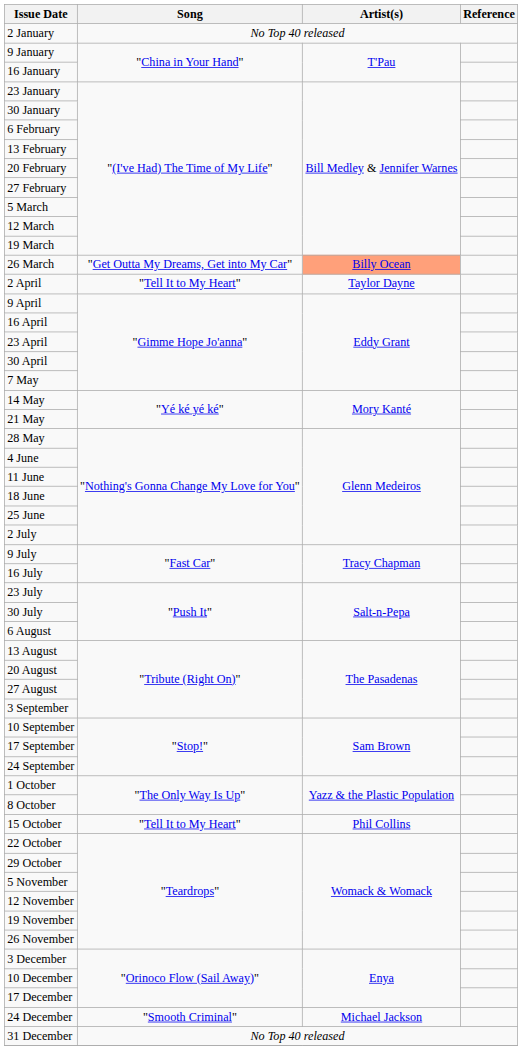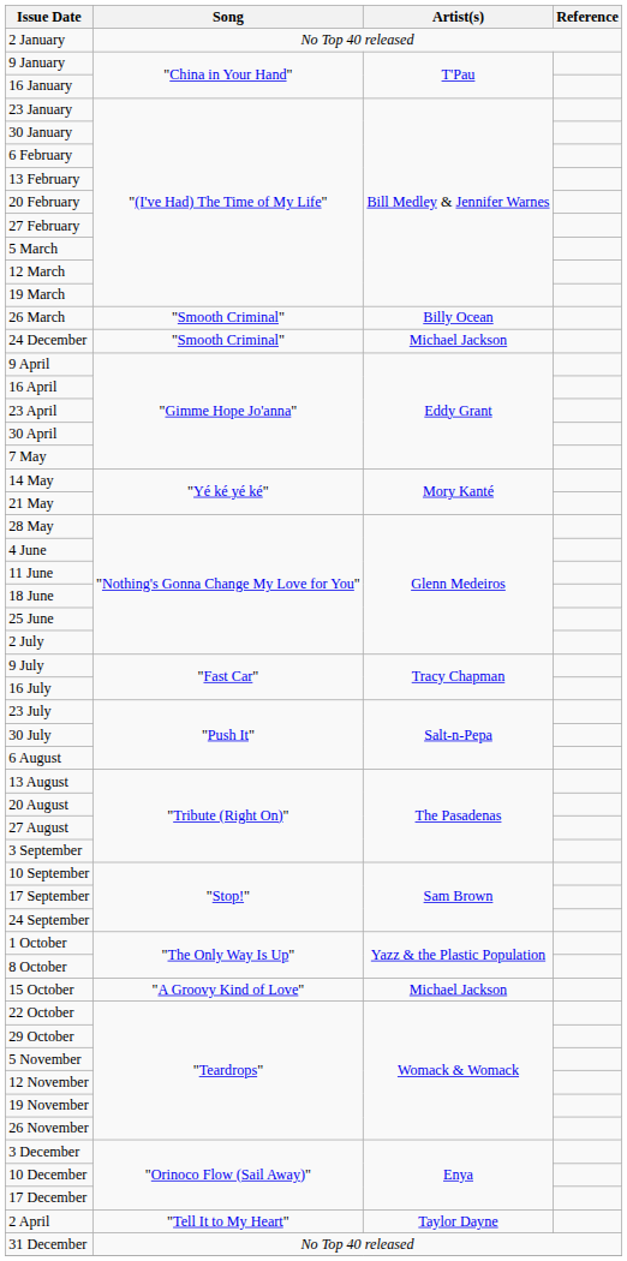26 March | Song: "Get Outta My Dreams, Get into My Car" -> "Smooth Criminal"
26 March | Artist(s): lightsalmon background -> no background
rows swapped: 2 April <-> 24 December
15 October | Song: "Tell It to My Heart" -> "A Groovy Kind of Love"
15 October | Artist(s): Phil Collins -> Michael Jackson
